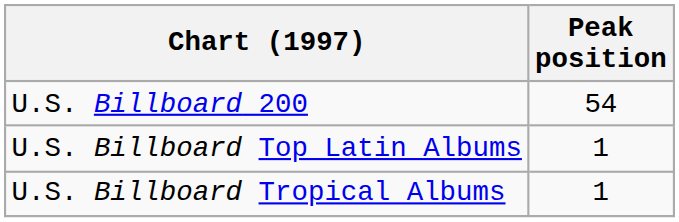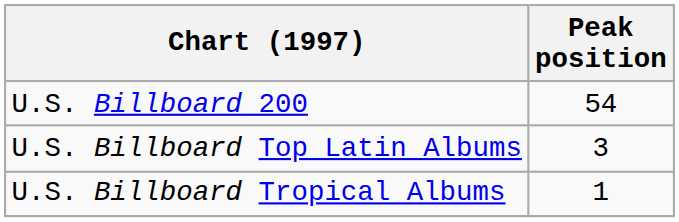U.S. Billboard Top Latin Albums | Peak position: 1 -> 3
